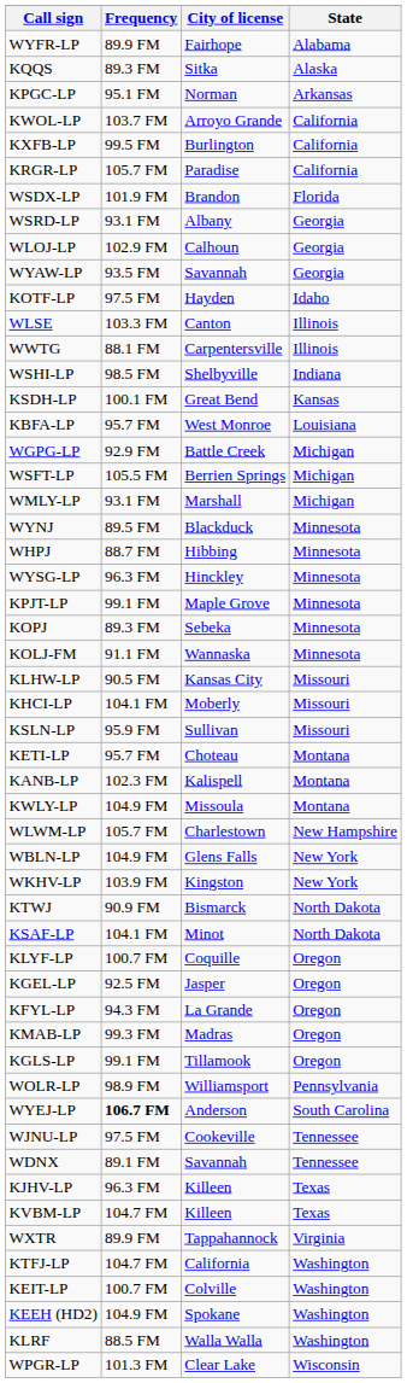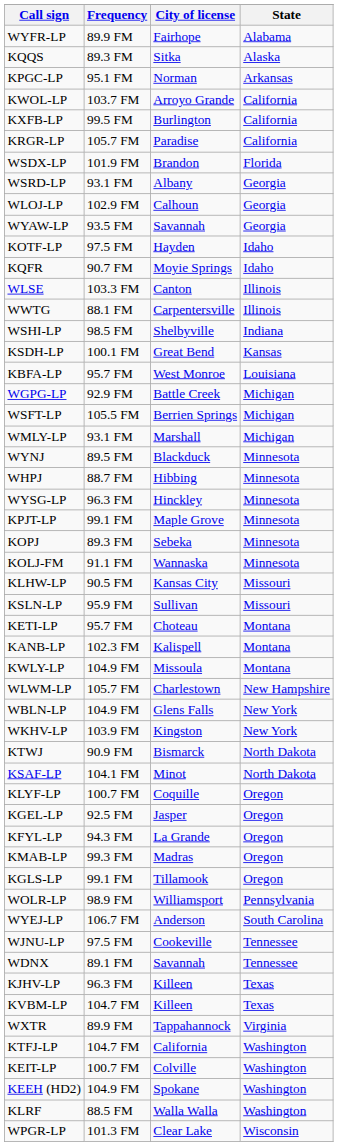+ row: KQFR | 90.7 FM | Moyie Springs | Idaho
- row: KHCI-LP | 104.1 FM | Moberly | Missouri
WYEJ-LP | Frequency: bold -> normal
